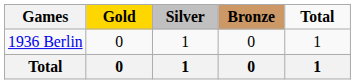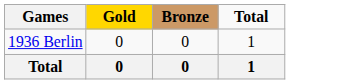- column: Silver | 1 | 1
